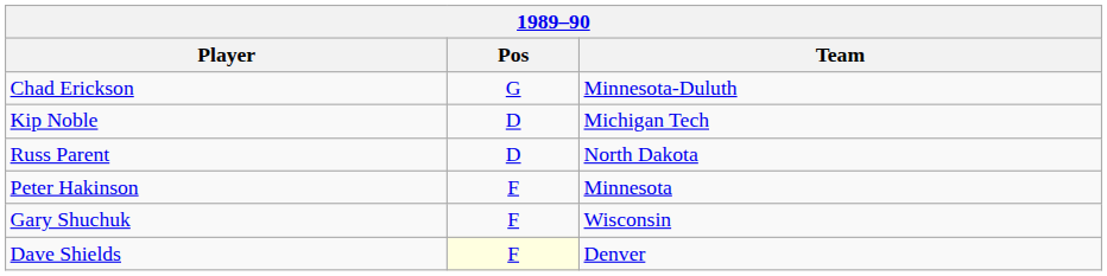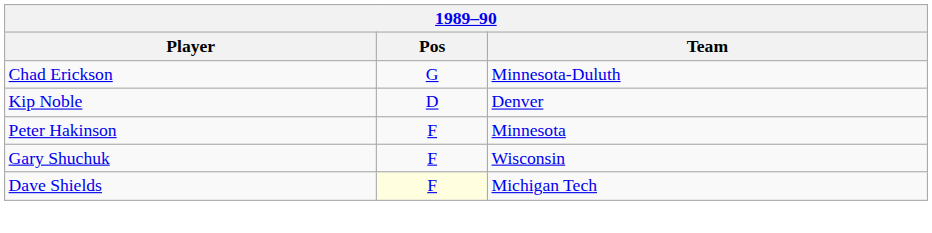Kip Noble | Team: Michigan Tech -> Denver
- row: Russ Parent | D | North Dakota
Dave Shields | Team: Denver -> Michigan Tech
